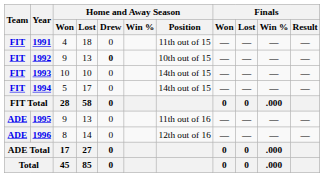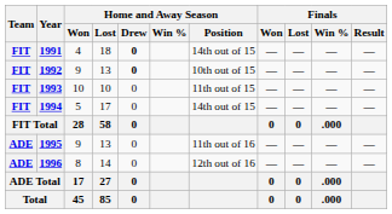1991 | Home and Away Season / Drew: normal -> bold
1991 | Home and Away Season / Position: 11th out of 15 -> 14th out of 15
1993 | Home and Away Season / Position: 14th out of 15 -> 11th out of 15
